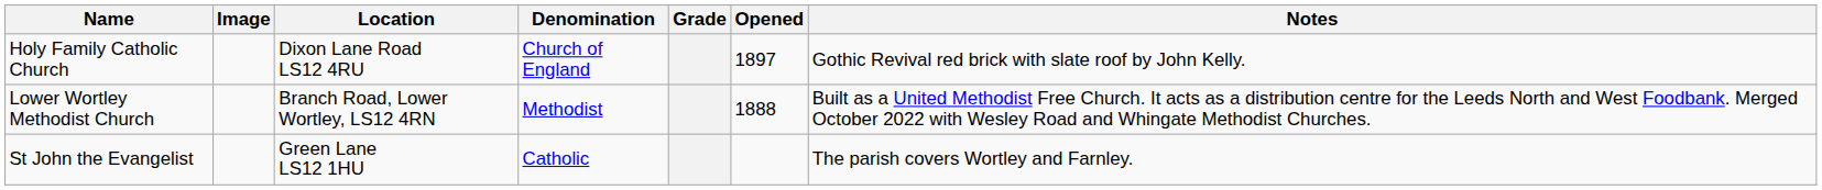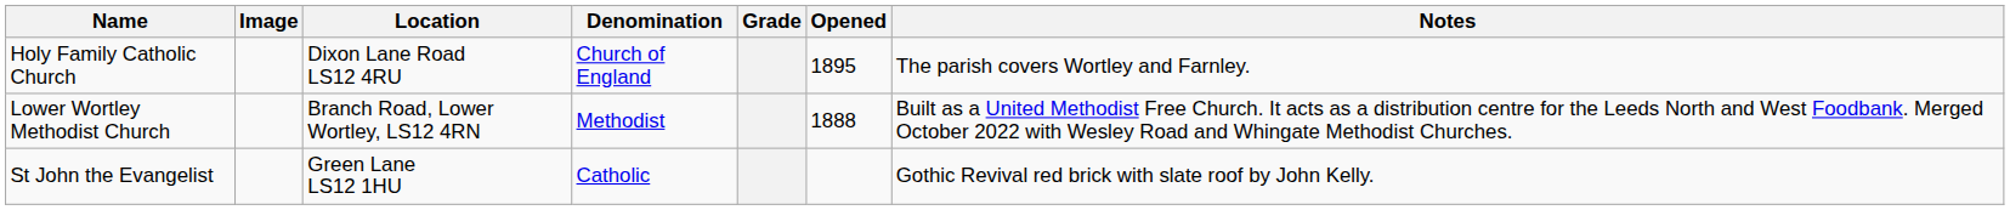Holy Family Catholic Church | Opened: 1897 -> 1895
Holy Family Catholic Church | Notes: Gothic Revival red brick with slate roof by John Kelly. -> The parish covers Wortley and Farnley.
St John the Evangelist | Notes: The parish covers Wortley and Farnley. -> Gothic Revival red brick with slate roof by John Kelly.
